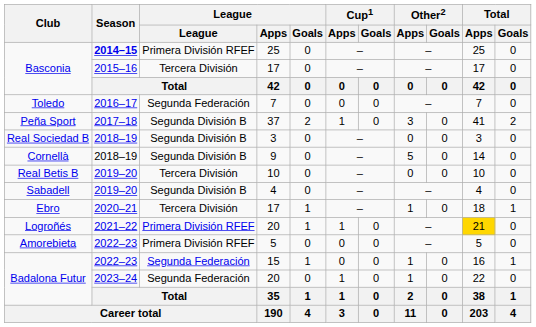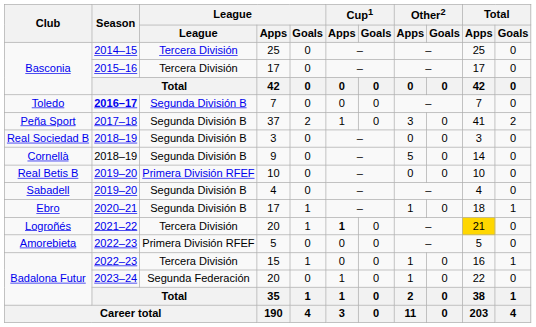Basconia / 25 | Season: bold -> normal
Basconia / 25 | League: Primera División RFEF -> Tercera División
Toledo | Season: normal -> bold
Toledo | League: Segunda Federación -> Segunda División B
Real Betis B | League: Tercera División -> Primera División RFEF
Ebro | League: Tercera División -> Segunda División B
Logroñés | League: Primera División RFEF -> Tercera División
Logroñés | Cup1 / Apps: normal -> bold
Badalona Futur / 15 | League: Segunda Federación -> Tercera División
